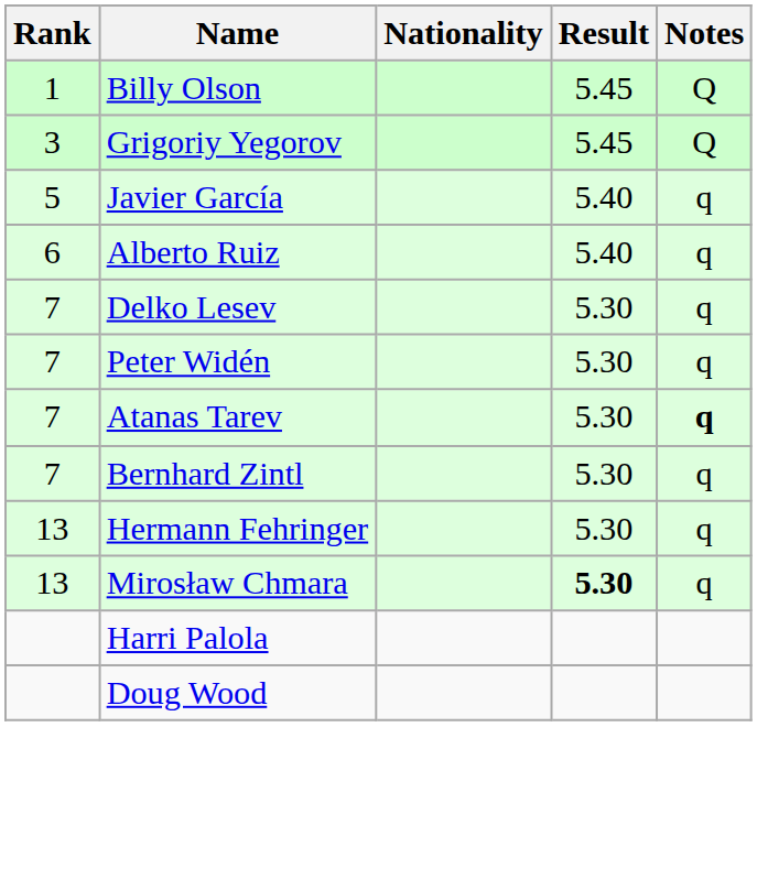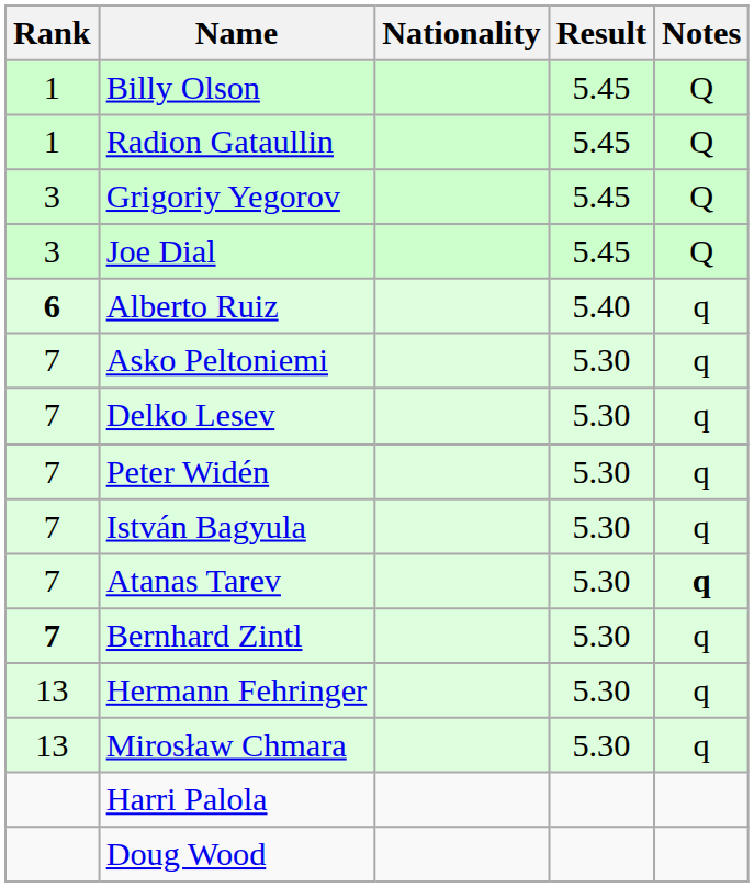+ row: 1 | Radion Gataullin | 5.45 | Q
+ row: 3 | Joe Dial | 5.45 | Q
- row: 5 | Javier García | 5.40 | q
Alberto Ruiz | Rank: normal -> bold
+ row: 7 | Asko Peltoniemi | 5.30 | q
+ row: 7 | István Bagyula | 5.30 | q
Bernhard Zintl | Rank: normal -> bold
Mirosław Chmara | Result: bold -> normal
